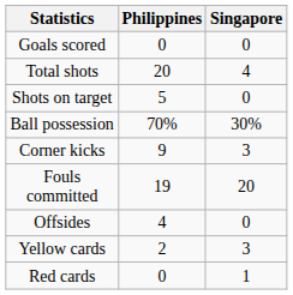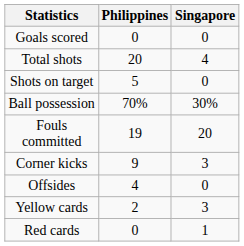rows swapped: Corner kicks <-> Fouls committed
